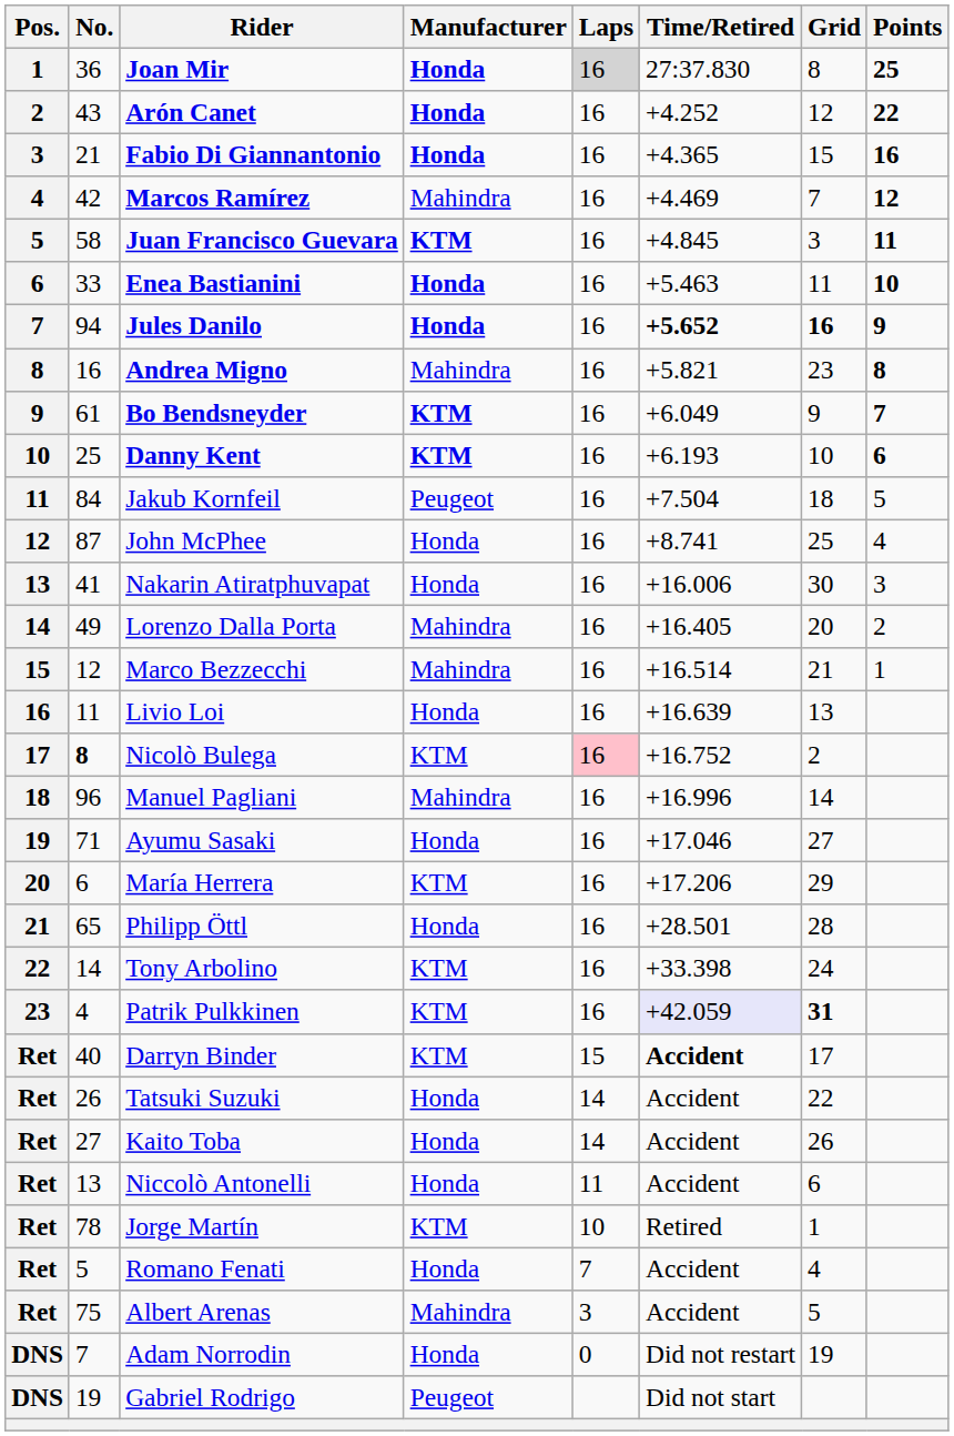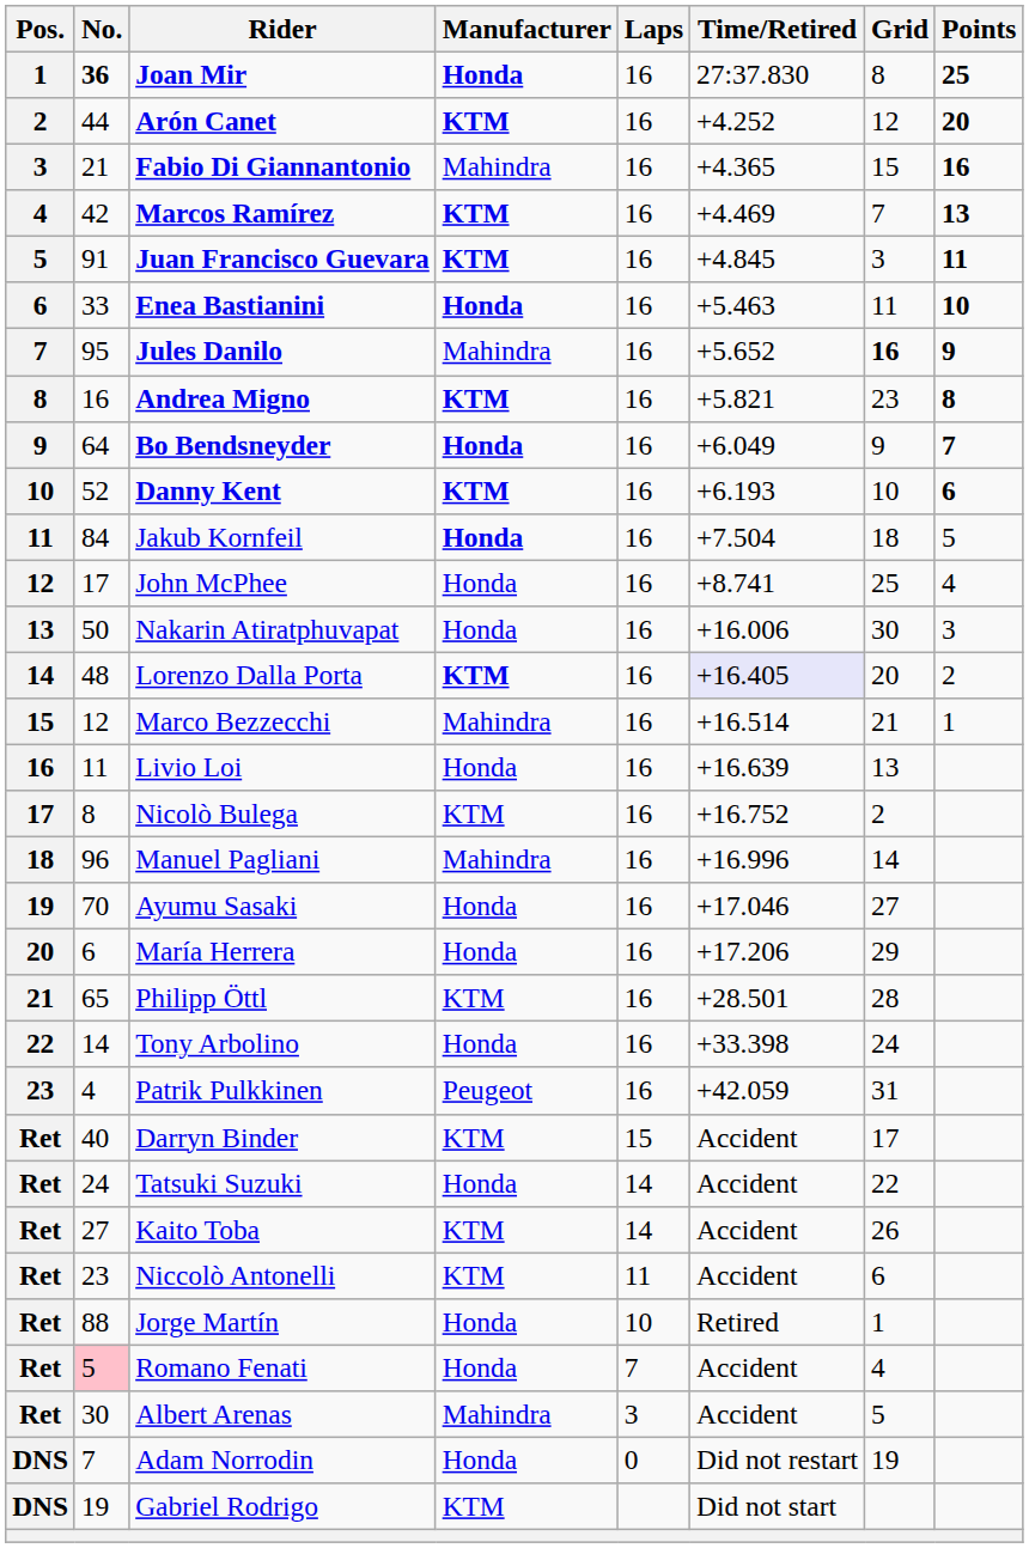Joan Mir | No.: normal -> bold
Joan Mir | Laps: lightgrey background -> no background
Arón Canet | No.: 43 -> 44
Arón Canet | Manufacturer: Honda -> KTM
Arón Canet | Points: 22 -> 20
Fabio Di Giannantonio | Manufacturer: Honda -> Mahindra
Marcos Ramírez | Manufacturer: Mahindra -> KTM
Marcos Ramírez | Points: 12 -> 13
Juan Francisco Guevara | No.: 58 -> 91
Jules Danilo | No.: 94 -> 95
Jules Danilo | Manufacturer: Honda -> Mahindra
Jules Danilo | Time/Retired: bold -> normal
Andrea Migno | Manufacturer: Mahindra -> KTM
Bo Bendsneyder | No.: 61 -> 64
Bo Bendsneyder | Manufacturer: KTM -> Honda
Danny Kent | No.: 25 -> 52
Jakub Kornfeil | Manufacturer: Peugeot -> Honda
John McPhee | No.: 87 -> 17
Nakarin Atiratphuvapat | No.: 41 -> 50
Lorenzo Dalla Porta | No.: 49 -> 48
Lorenzo Dalla Porta | Manufacturer: Mahindra -> KTM
Lorenzo Dalla Porta | Time/Retired: no background -> lavender background
Nicolò Bulega | No.: bold -> normal
Nicolò Bulega | Laps: pink background -> no background
Ayumu Sasaki | No.: 71 -> 70
María Herrera | Manufacturer: KTM -> Honda
Philipp Öttl | Manufacturer: Honda -> KTM
Tony Arbolino | Manufacturer: KTM -> Honda
Patrik Pulkkinen | Manufacturer: KTM -> Peugeot
Patrik Pulkkinen | Time/Retired: lavender background -> no background
Patrik Pulkkinen | Grid: bold -> normal
Darryn Binder | Time/Retired: bold -> normal
Tatsuki Suzuki | No.: 26 -> 24
Kaito Toba | Manufacturer: Honda -> KTM
Niccolò Antonelli | No.: 13 -> 23
Niccolò Antonelli | Manufacturer: Honda -> KTM
Jorge Martín | No.: 78 -> 88
Jorge Martín | Manufacturer: KTM -> Honda
Romano Fenati | No.: no background -> pink background
Albert Arenas | No.: 75 -> 30
Gabriel Rodrigo | Manufacturer: Peugeot -> KTM
